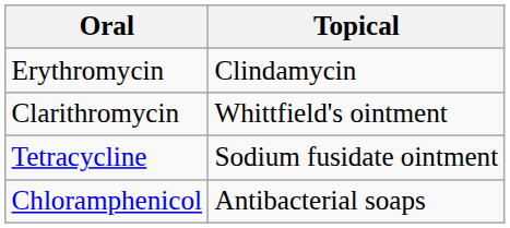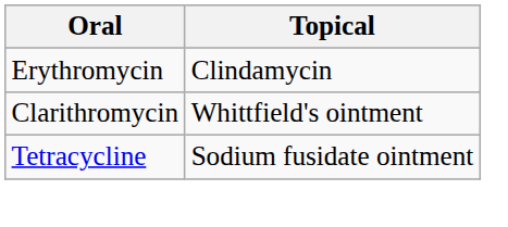- row: Chloramphenicol | Antibacterial soaps
